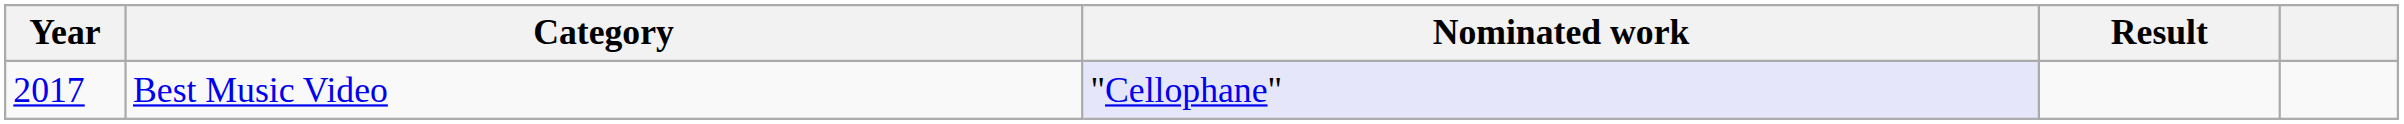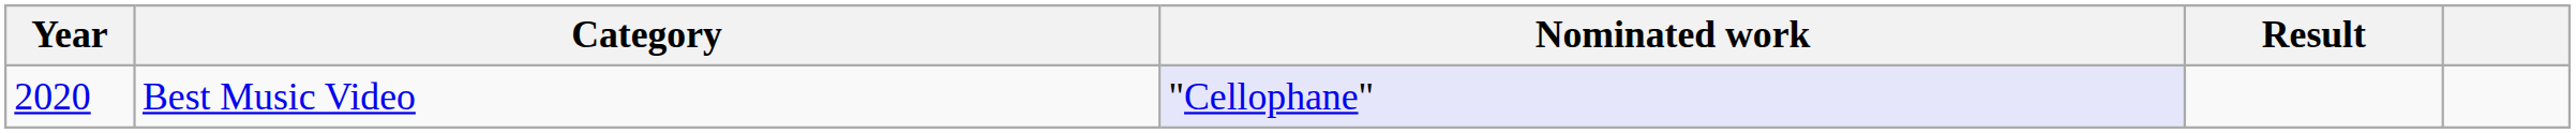Best Music Video | Year: 2017 -> 2020
